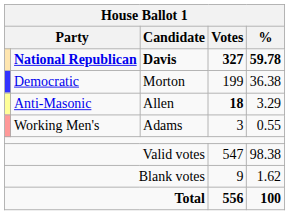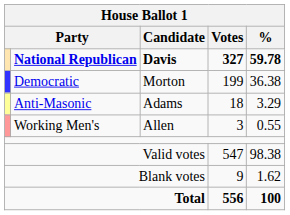Anti-Masonic | House Ballot 1 / Candidate: Allen -> Adams
Anti-Masonic | House Ballot 1 / Votes: bold -> normal
Working Men's | House Ballot 1 / Candidate: Adams -> Allen
